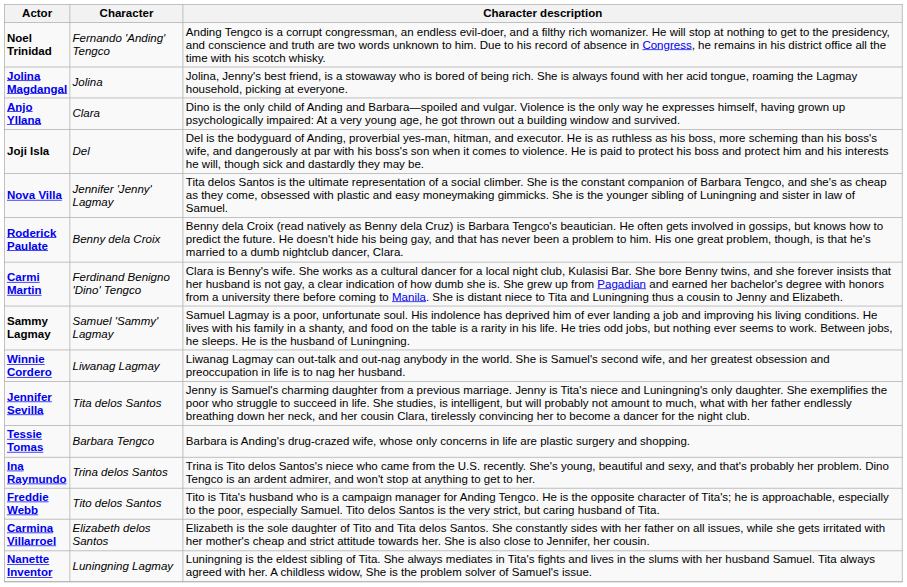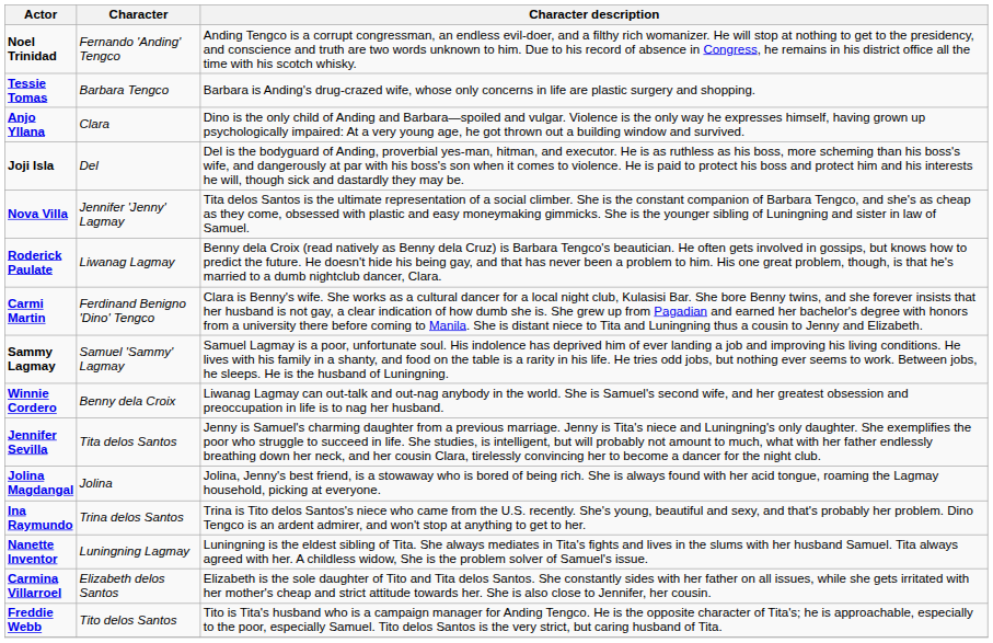rows swapped: Tessie Tomas <-> Jolina Magdangal
Roderick Paulate | Character: Benny dela Croix -> Liwanag Lagmay
Winnie Cordero | Character: Liwanag Lagmay -> Benny dela Croix
rows swapped: Freddie Webb <-> Nanette Inventor
